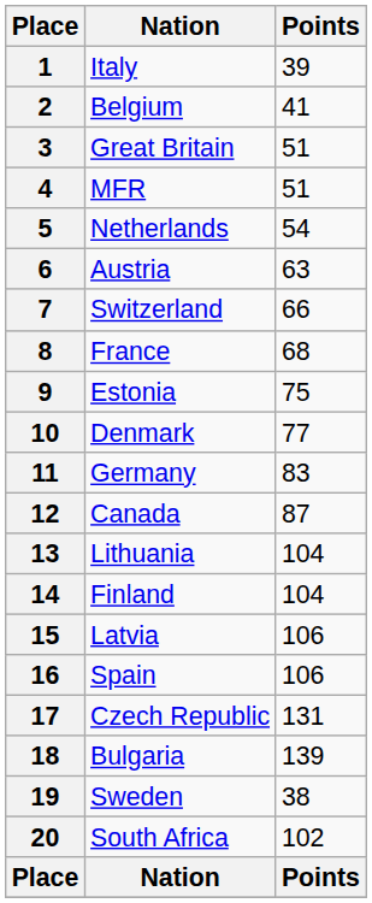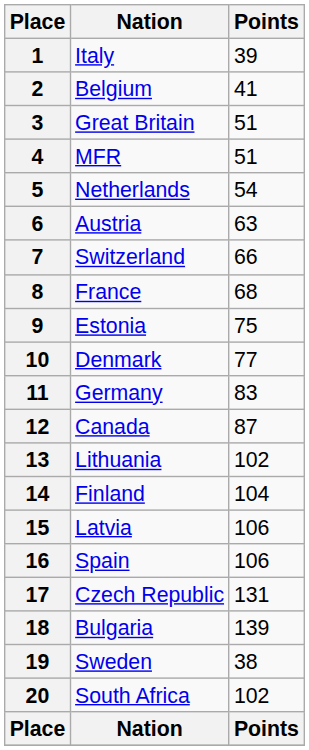13 | Points: 104 -> 102
